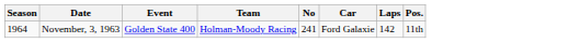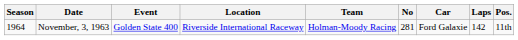+ column: Location | Riverside International Raceway
November, 3, 1963 | No: 241 -> 281
